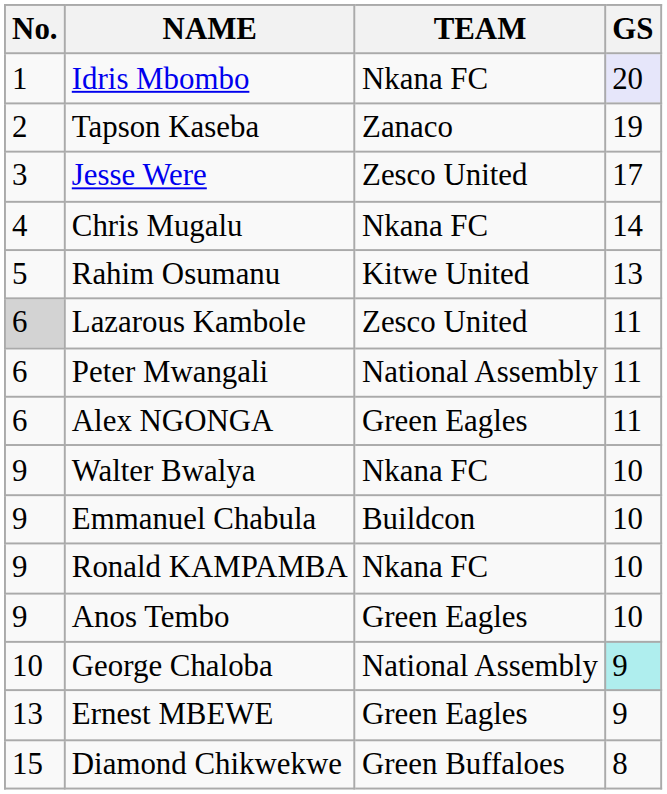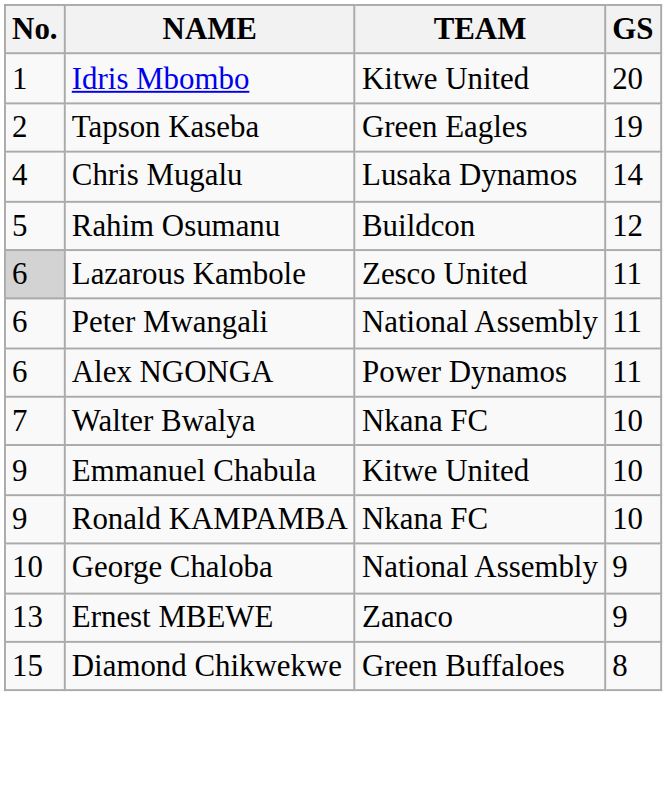Idris Mbombo | TEAM: Nkana FC -> Kitwe United
Idris Mbombo | GS: lavender background -> no background
Tapson Kaseba | TEAM: Zanaco -> Green Eagles
- row: 3 | Jesse Were | Zesco United | 17
Chris Mugalu | TEAM: Nkana FC -> Lusaka Dynamos
Rahim Osumanu | TEAM: Kitwe United -> Buildcon
Rahim Osumanu | GS: 13 -> 12
Alex NGONGA | TEAM: Green Eagles -> Power Dynamos
Walter Bwalya | No.: 9 -> 7
Emmanuel Chabula | TEAM: Buildcon -> Kitwe United
- row: 9 | Anos Tembo | Green Eagles | 10
George Chaloba | GS: paleturquoise background -> no background
Ernest MBEWE | TEAM: Green Eagles -> Zanaco
